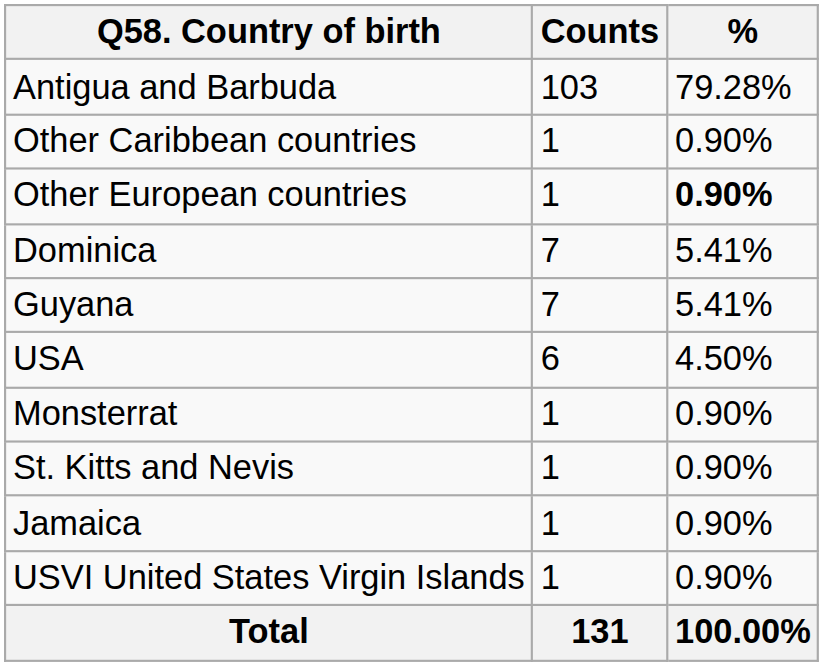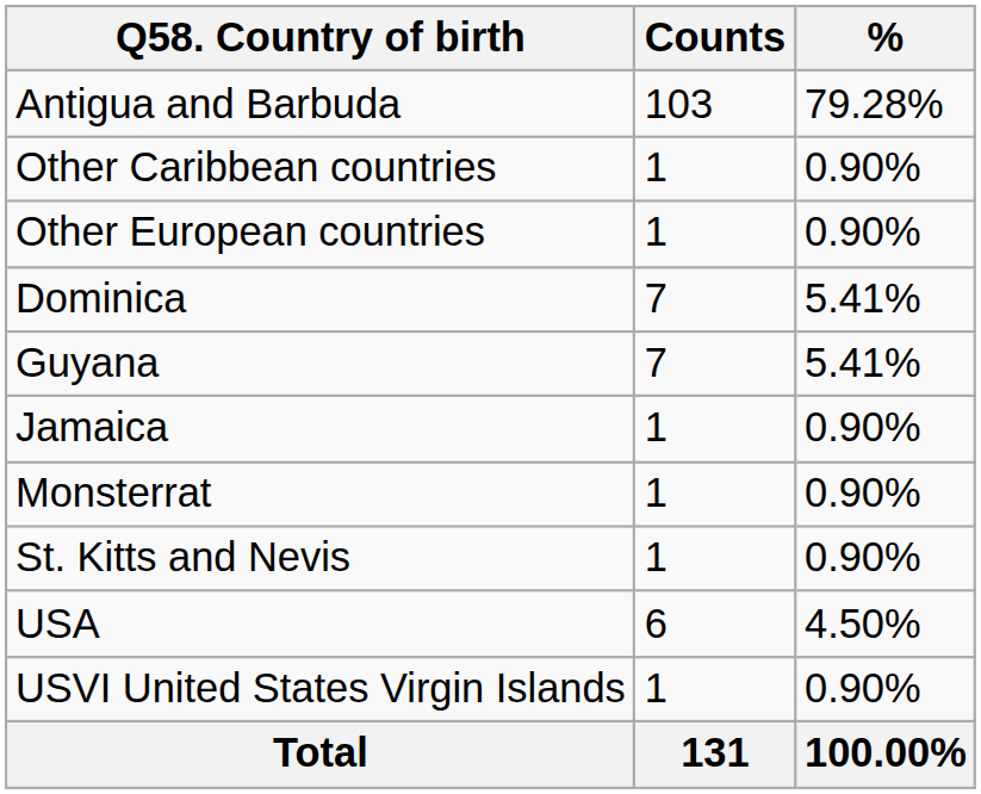Other European countries | %: bold -> normal
rows swapped: Jamaica <-> USA
